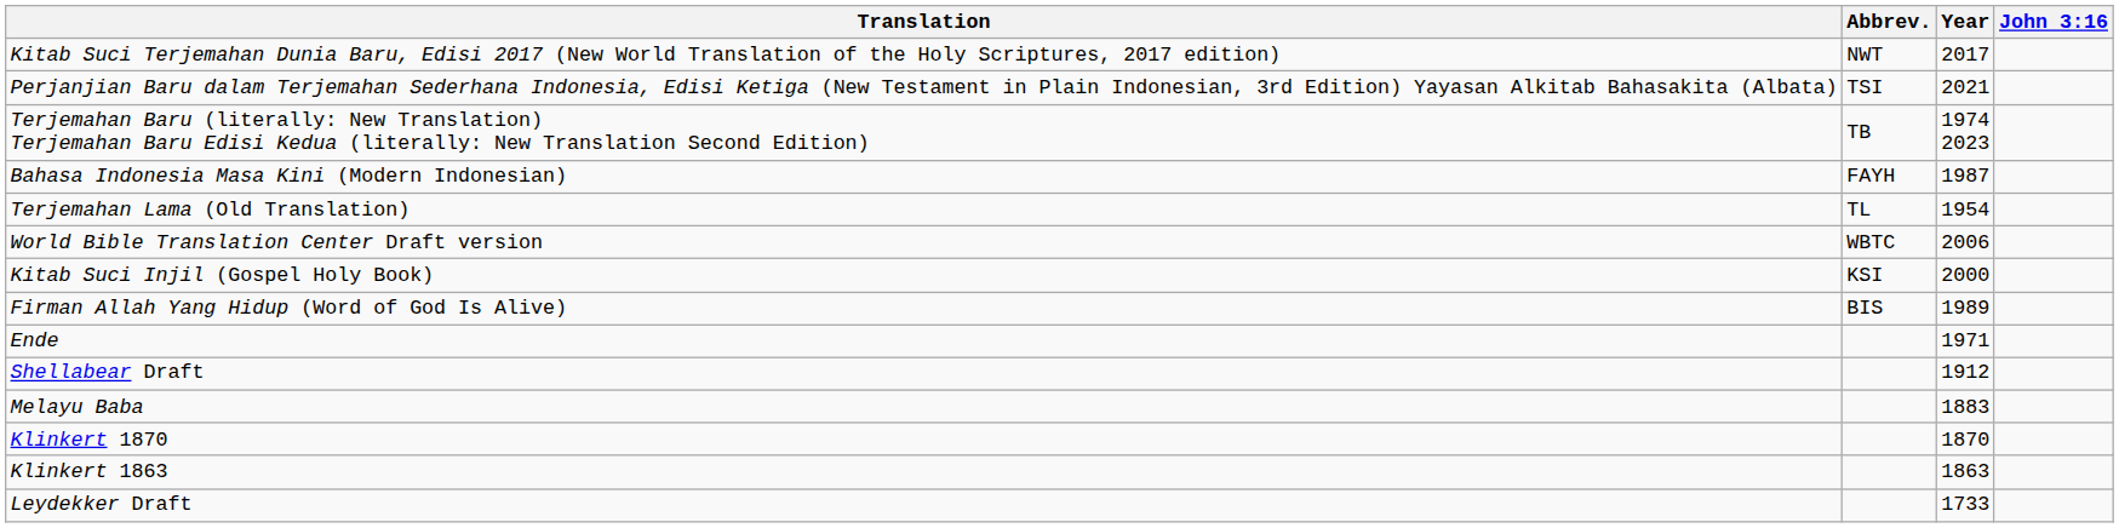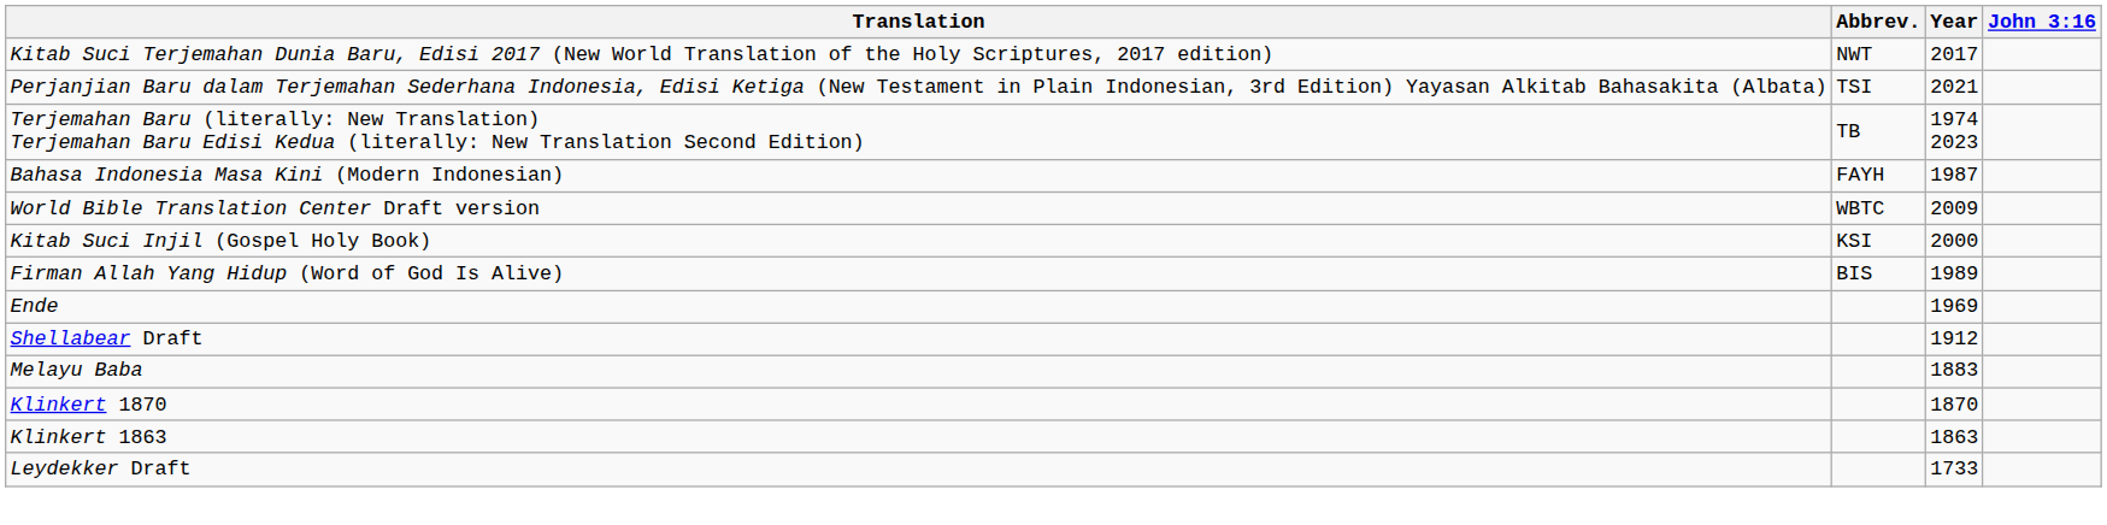- row: Terjemahan Lama (Old Translation) | TL | 1954
World Bible Translation Center Draft version | Year: 2006 -> 2009
Ende | Year: 1971 -> 1969
